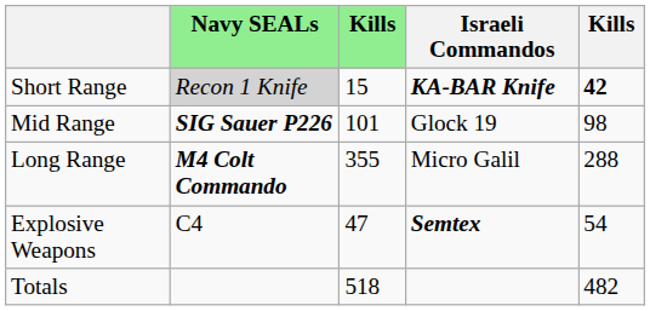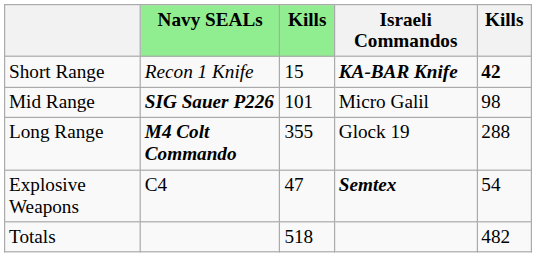Short Range | Navy SEALs: lightgrey background -> no background
Mid Range | Israeli Commandos: Glock 19 -> Micro Galil
Long Range | Israeli Commandos: Micro Galil -> Glock 19
